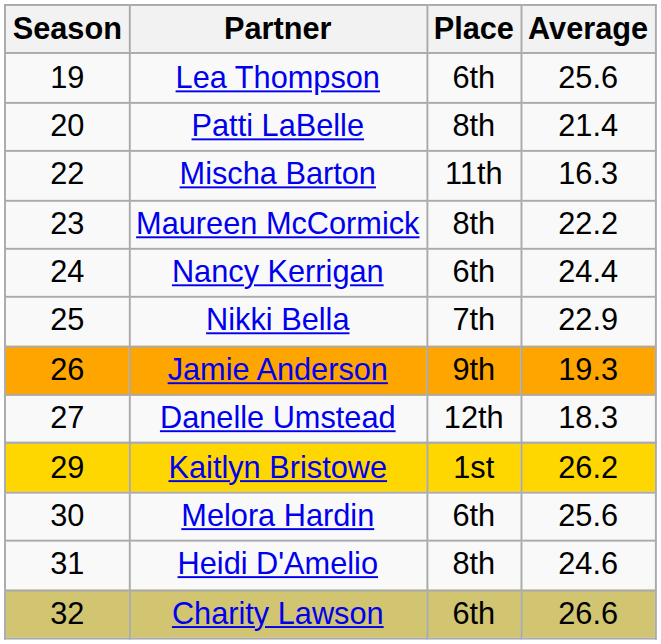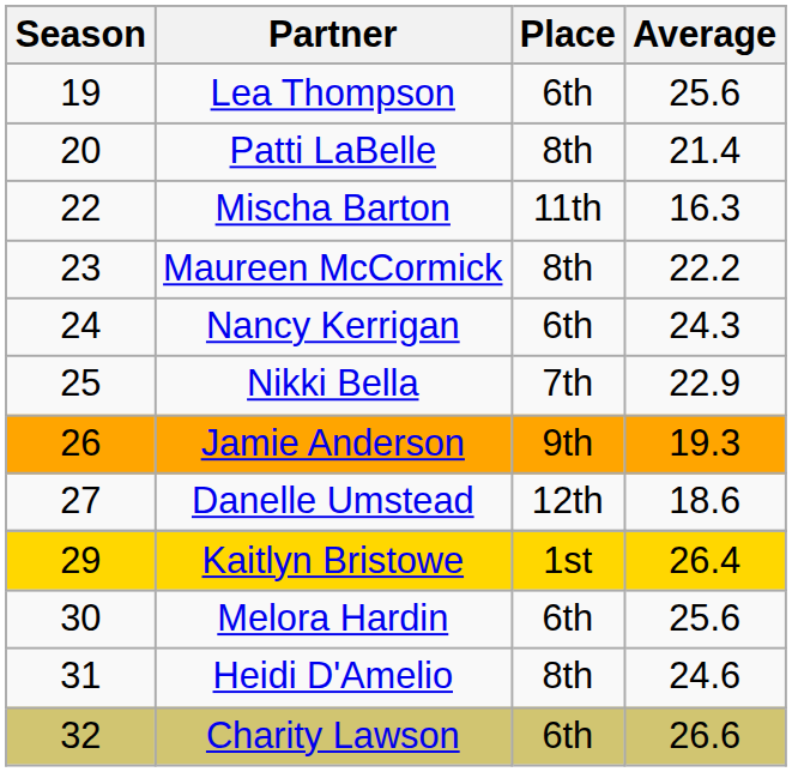Nancy Kerrigan | Average: 24.4 -> 24.3
Danelle Umstead | Average: 18.3 -> 18.6
Kaitlyn Bristowe | Average: 26.2 -> 26.4
